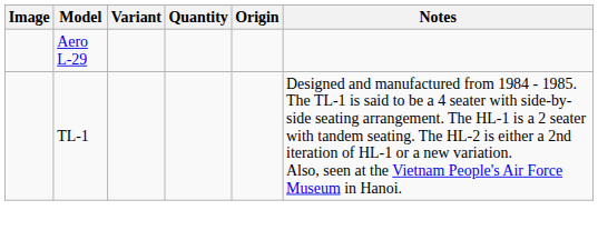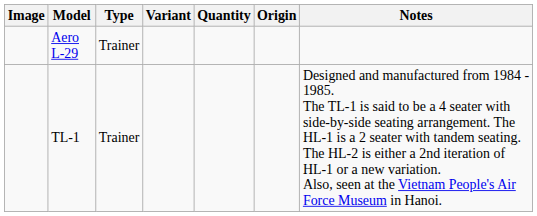+ column: Type | Trainer | Trainer
